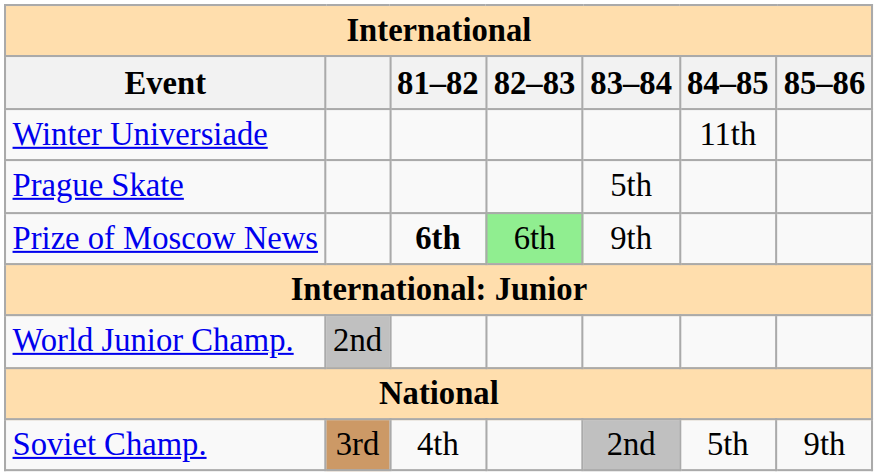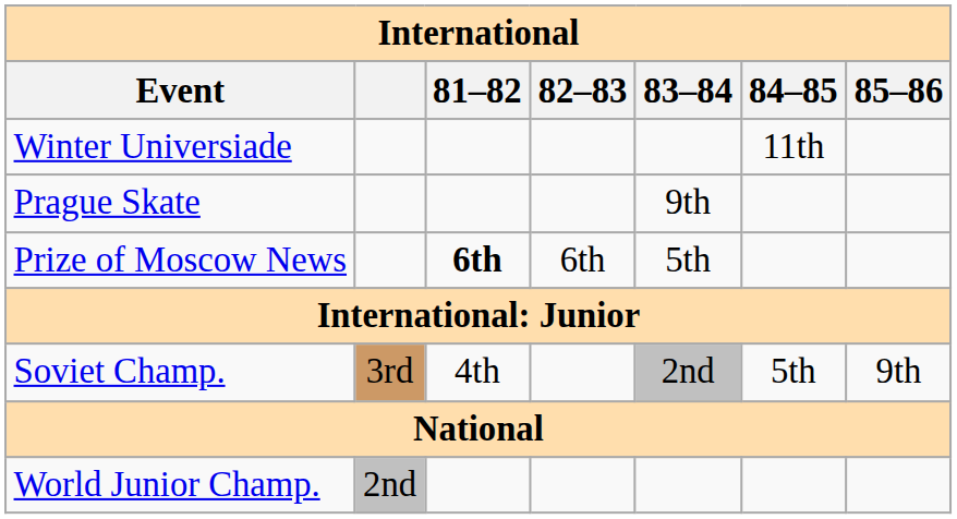Prague Skate | 83–84: 5th -> 9th
Prize of Moscow News | 82–83: lightgreen background -> no background
Prize of Moscow News | 83–84: 9th -> 5th
rows swapped: World Junior Champ. <-> Soviet Champ.
